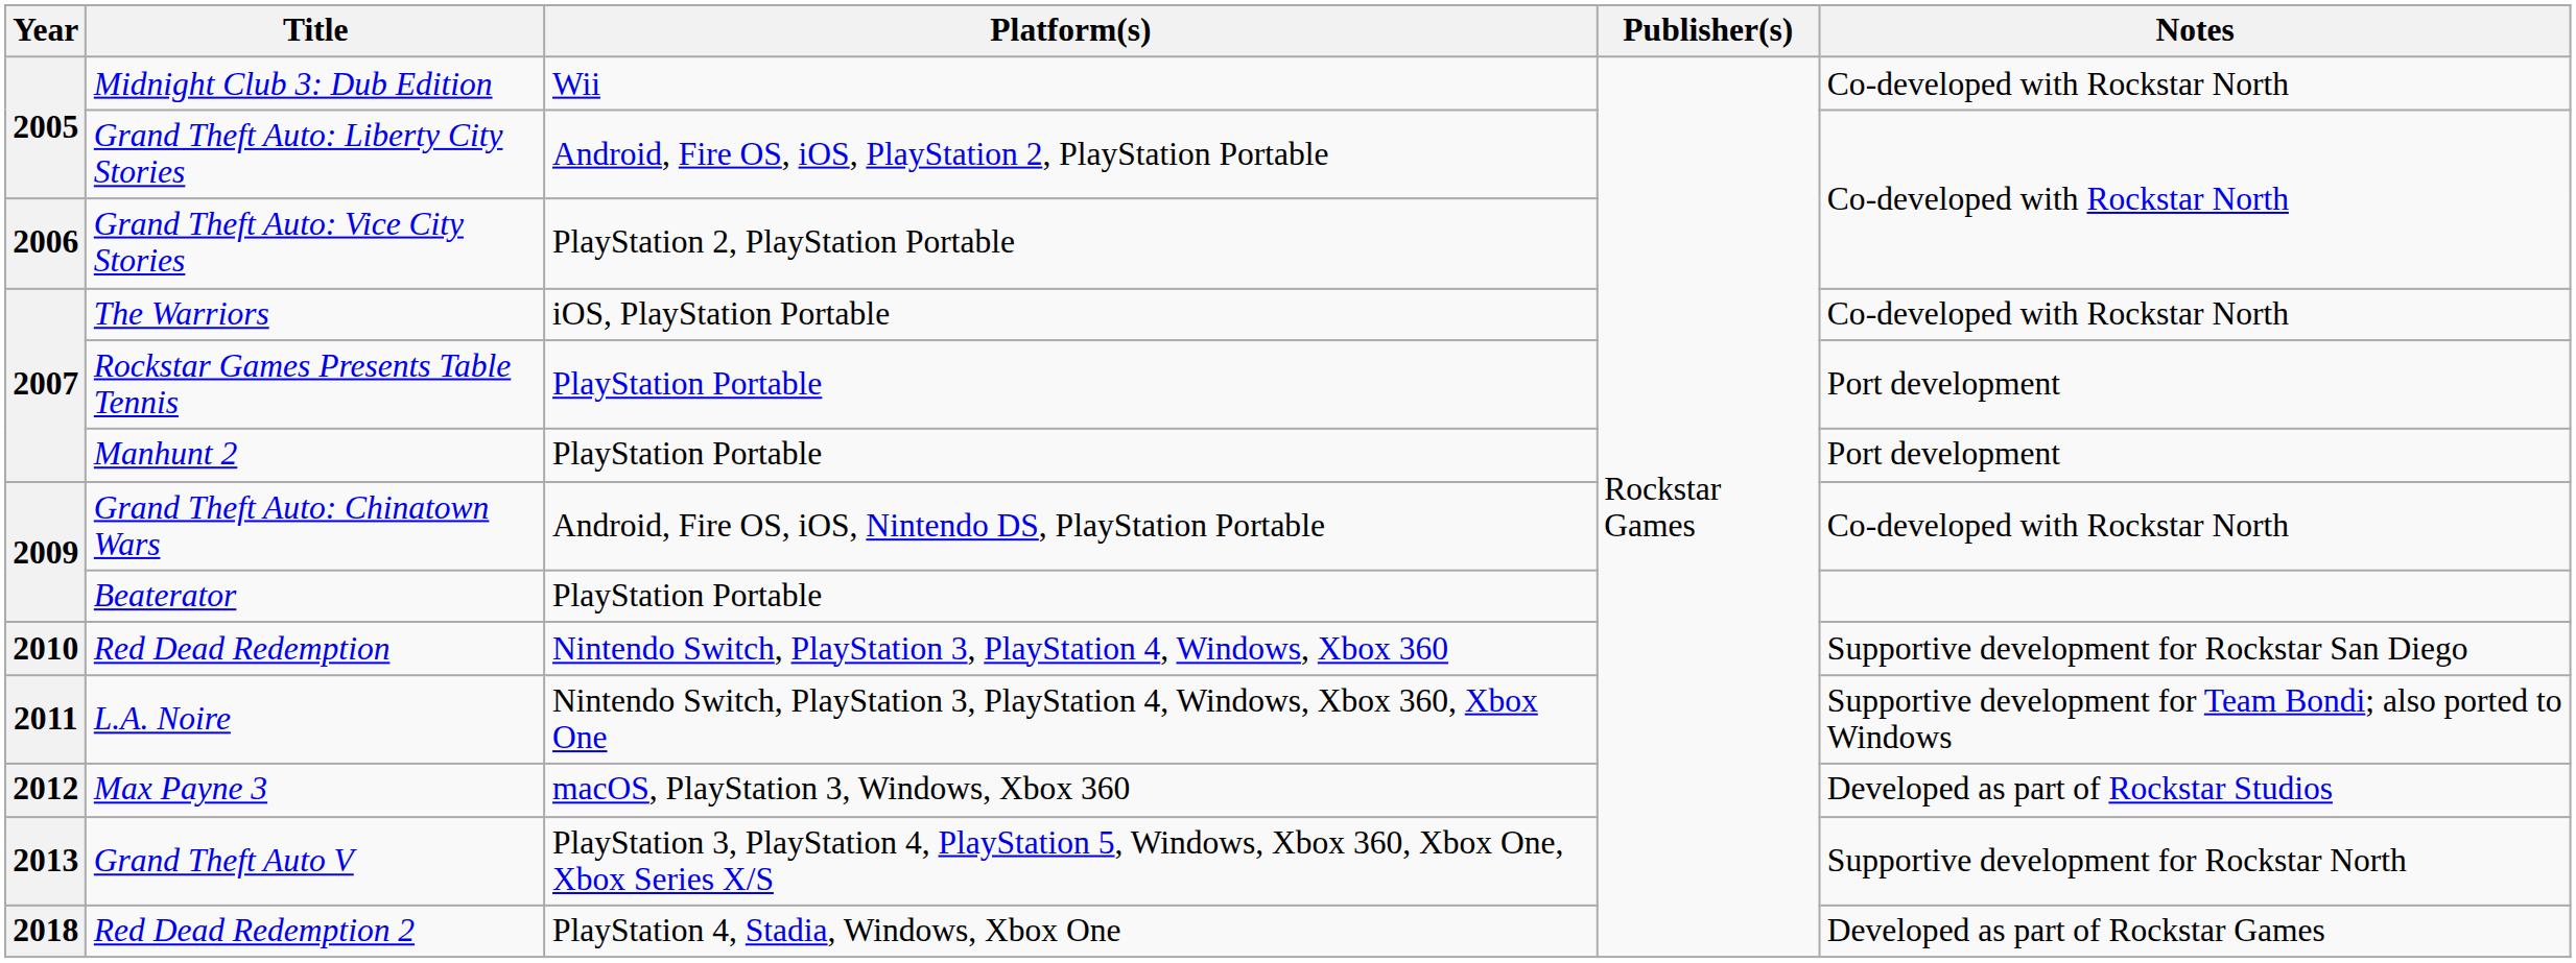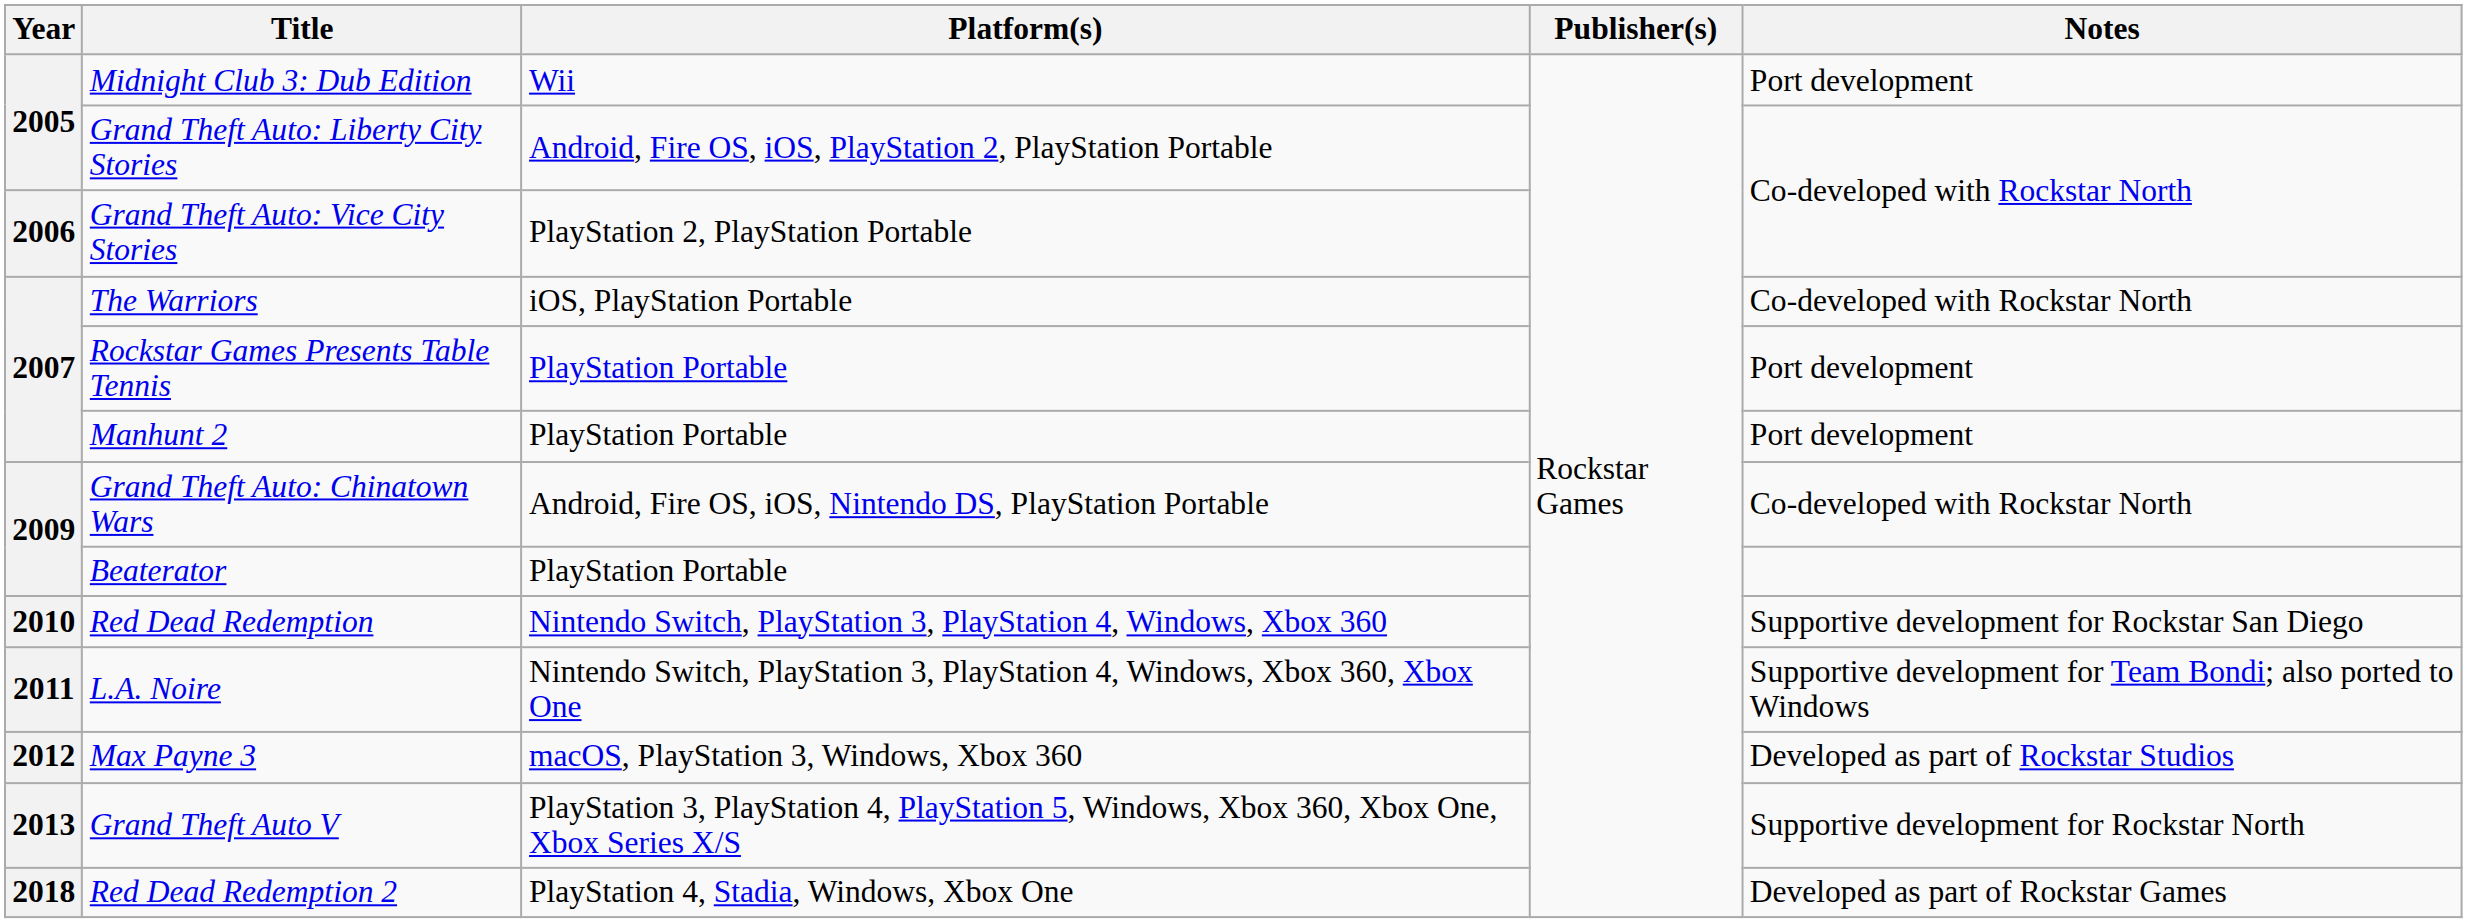Midnight Club 3: Dub Edition | Notes: Co-developed with Rockstar North -> Port development
